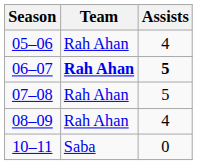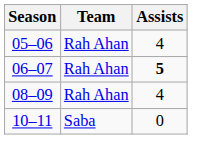06–07 | Team: bold -> normal
- row: 07–08 | Rah Ahan | 5
